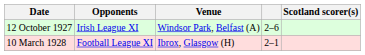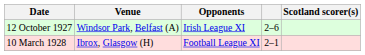columns swapped: Venue <-> Opponents
